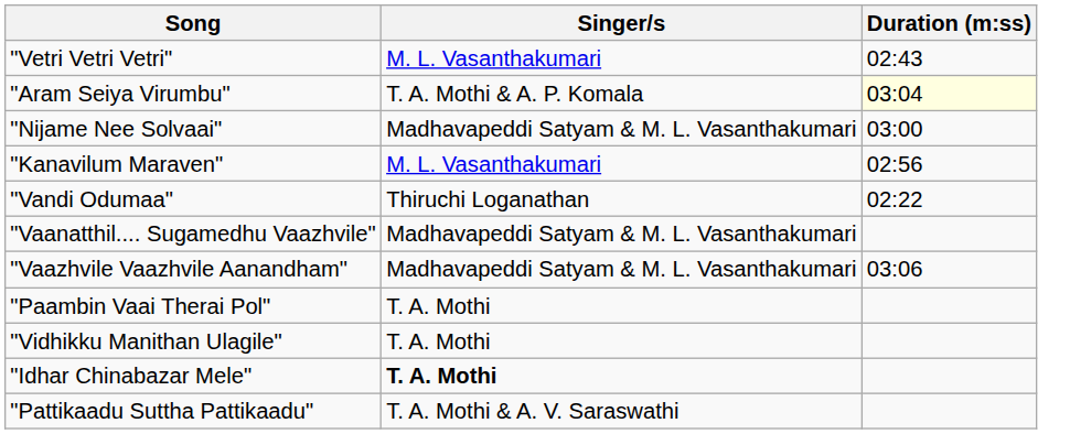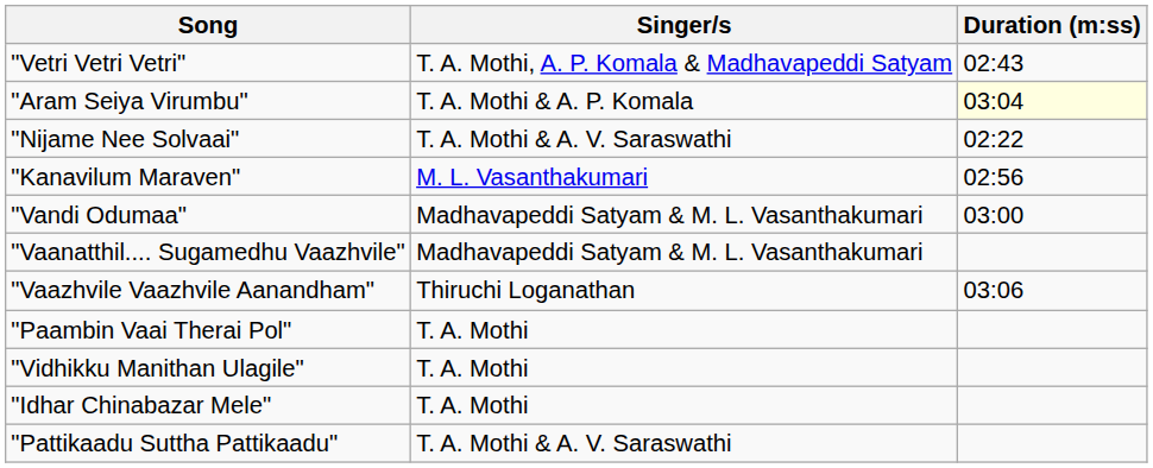"Vetri Vetri Vetri" | Singer/s: M. L. Vasanthakumari -> T. A. Mothi, A. P. Komala & Madhavapeddi Satyam
"Nijame Nee Solvaai" | Singer/s: Madhavapeddi Satyam & M. L. Vasanthakumari -> T. A. Mothi & A. V. Saraswathi
"Nijame Nee Solvaai" | Duration (m:ss): 03:00 -> 02:22
"Vandi Odumaa" | Singer/s: Thiruchi Loganathan -> Madhavapeddi Satyam & M. L. Vasanthakumari
"Vandi Odumaa" | Duration (m:ss): 02:22 -> 03:00
"Vaazhvile Vaazhvile Aanandham" | Singer/s: Madhavapeddi Satyam & M. L. Vasanthakumari -> Thiruchi Loganathan
"Idhar Chinabazar Mele" | Singer/s: bold -> normal
